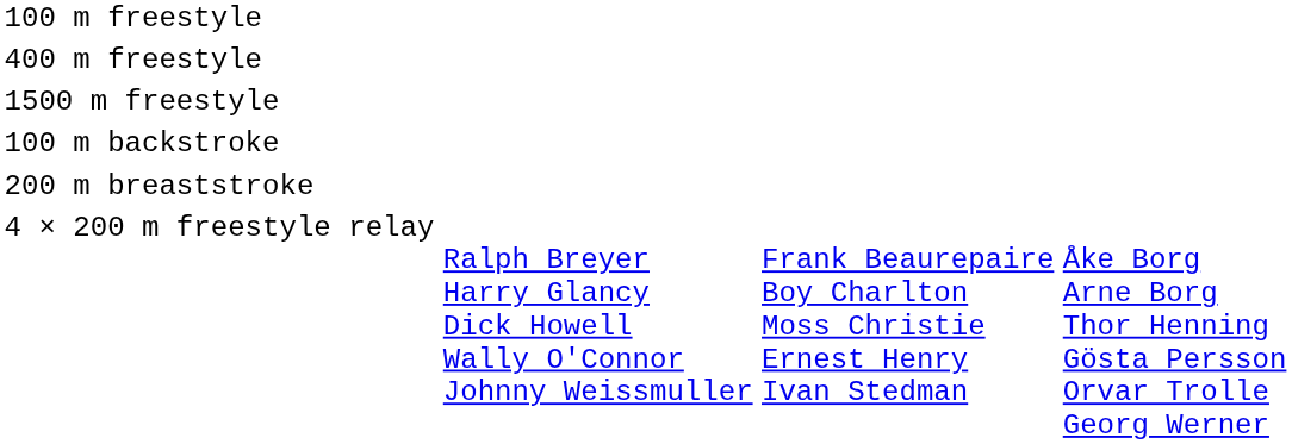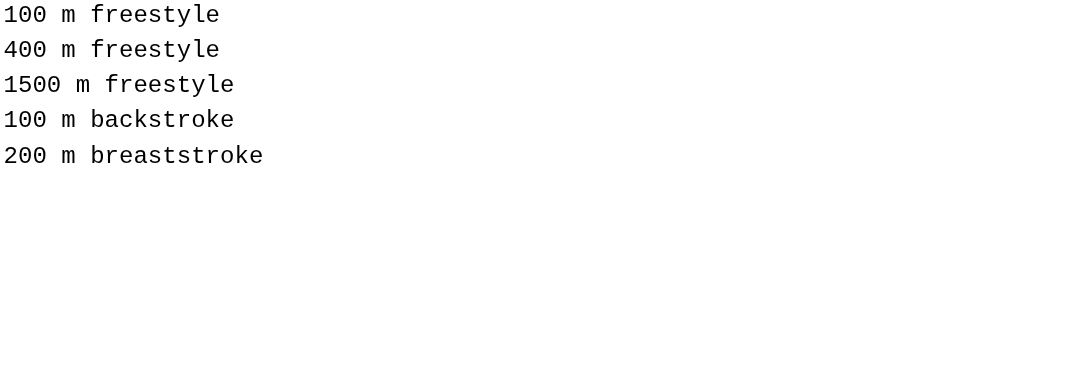- row: 4 × 200 m freestyle relay | Ralph Breyer Harry Glancy Dick Howell Wally O'Connor Johnny Weissmuller | Frank Beaurepaire Boy Charlton Moss Christie Ernest Henry Ivan Stedman | Åke Borg Arne Borg Thor Henning Gösta Persson Orvar Trolle Georg Werner
